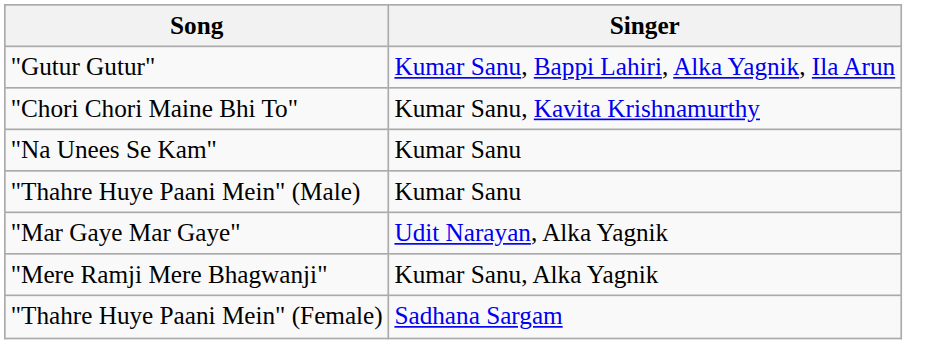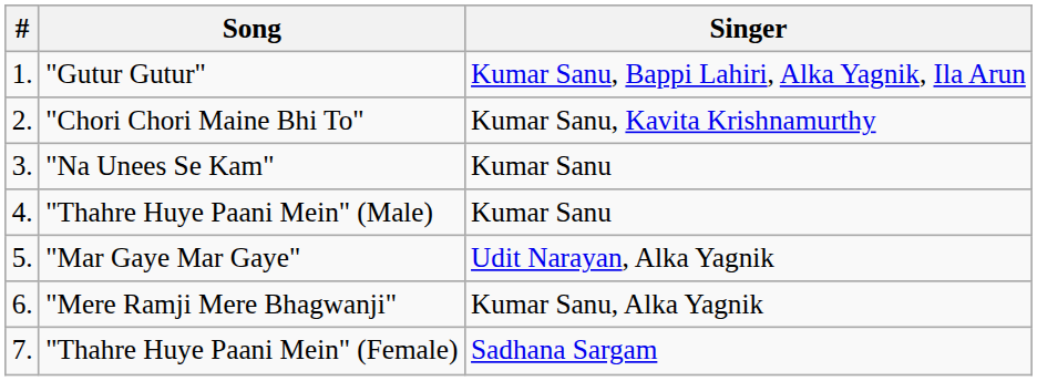+ column: # | 1. | 2. | 3. | 4. | 5. | 6. | 7.
